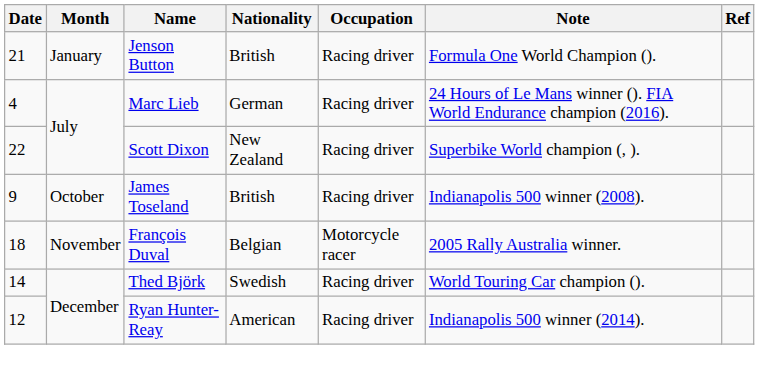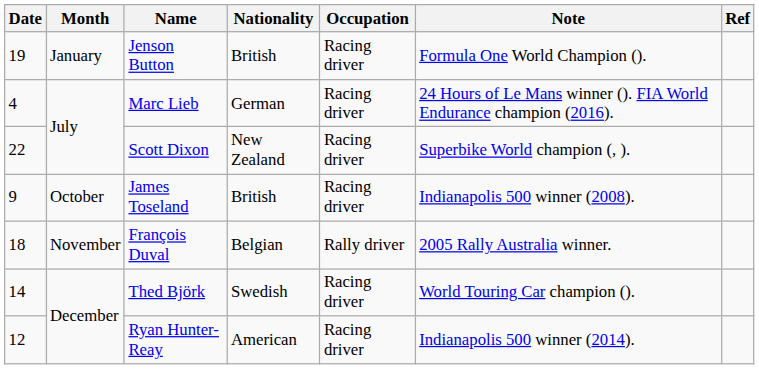Jenson Button | Date: 21 -> 19
François Duval | Occupation: Motorcycle racer -> Rally driver
